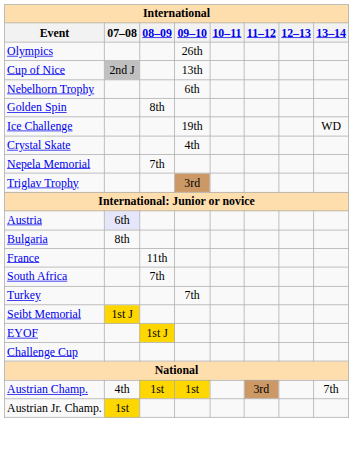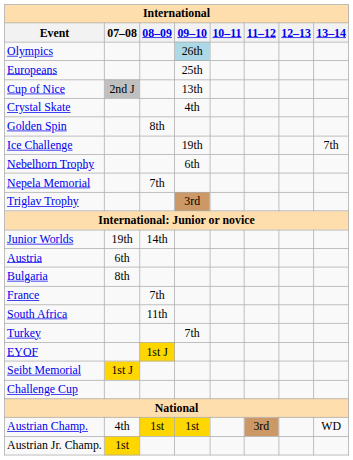Olympics | 09–10: no background -> lightblue background
+ row: Europeans | 25th
rows swapped: Crystal Skate <-> Nebelhorn Trophy
Ice Challenge | 13–14: WD -> 7th
+ row: Junior Worlds | 19th | 14th
Austria | 07–08: lavender background -> no background
France | 08–09: 11th -> 7th
South Africa | 08–09: 7th -> 11th
rows swapped: EYOF <-> Seibt Memorial
Austrian Champ. | 13–14: 7th -> WD
